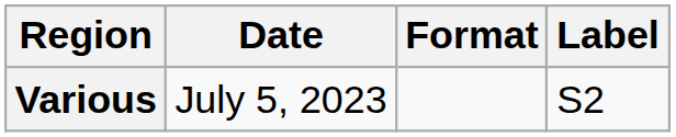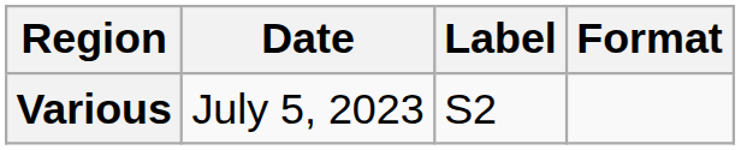columns swapped: Format <-> Label
